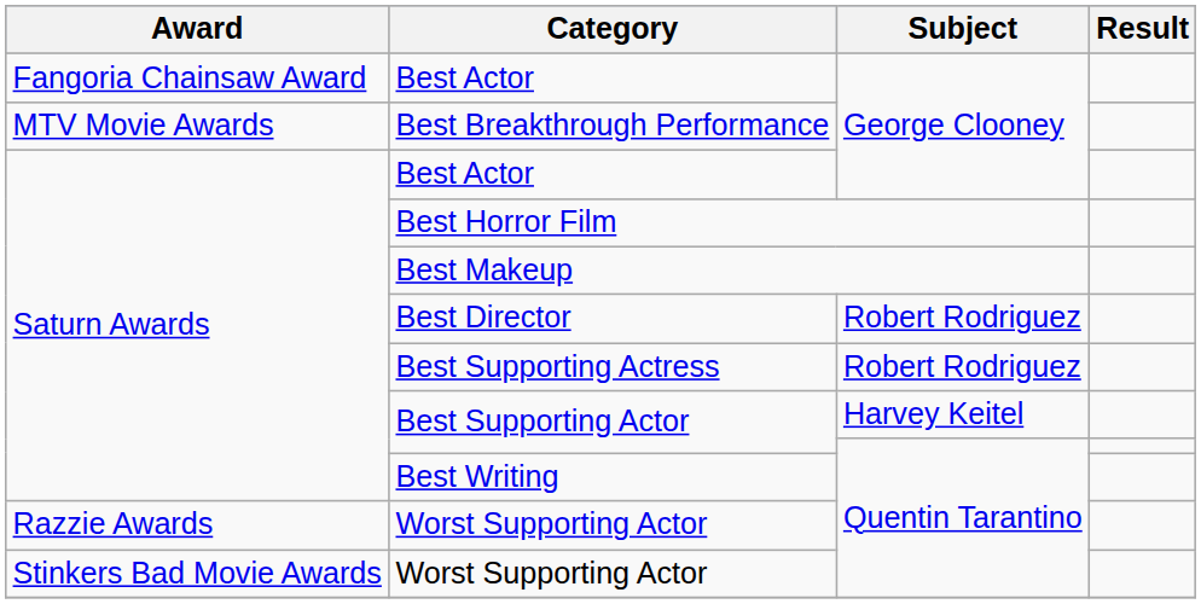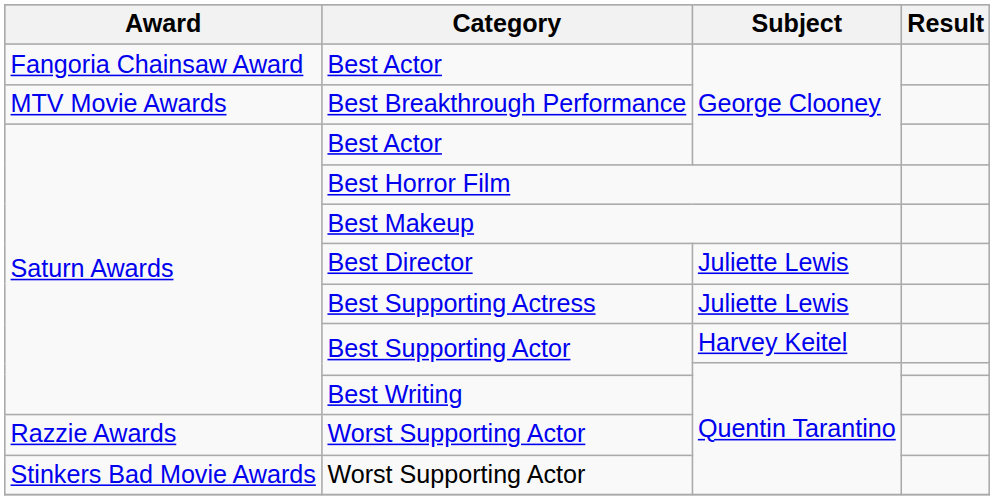Best Director | Subject: Robert Rodriguez -> Juliette Lewis
Best Supporting Actress | Subject: Robert Rodriguez -> Juliette Lewis
